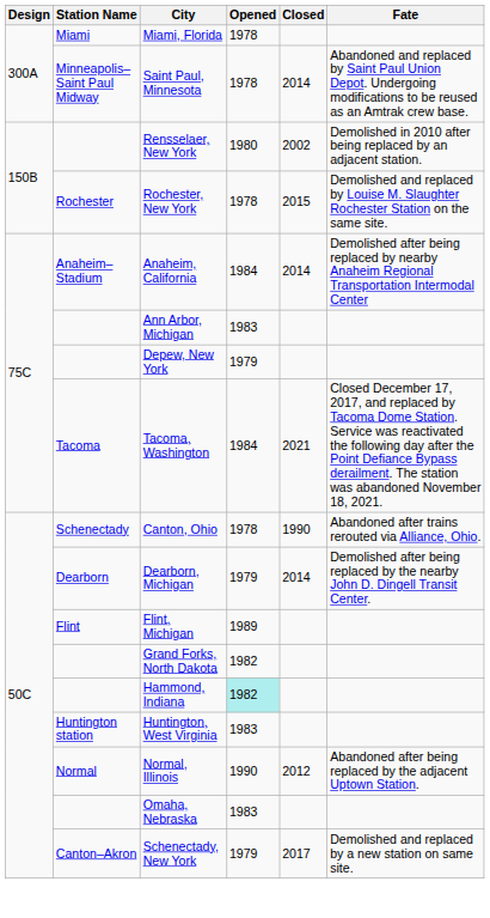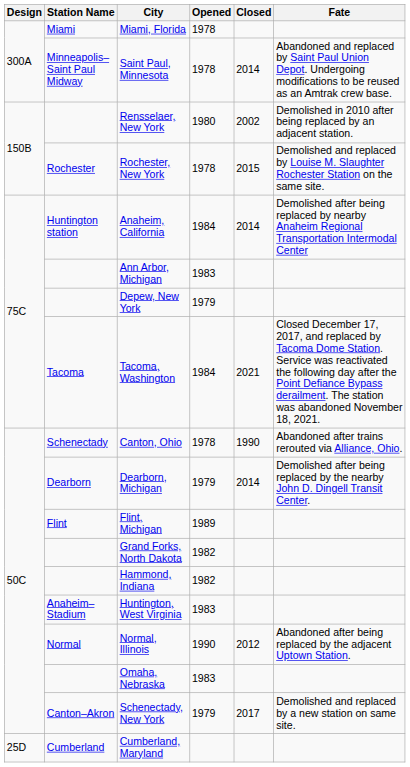Anaheim, California | Station Name: Anaheim–Stadium -> Huntington station
Hammond, Indiana | Opened: paleturquoise background -> no background
Huntington, West Virginia | Station Name: Huntington station -> Anaheim–Stadium
+ row: 25D | Cumberland | Cumberland, Maryland
